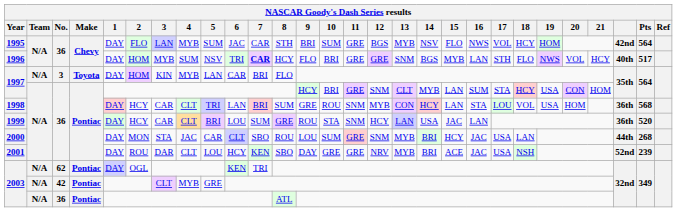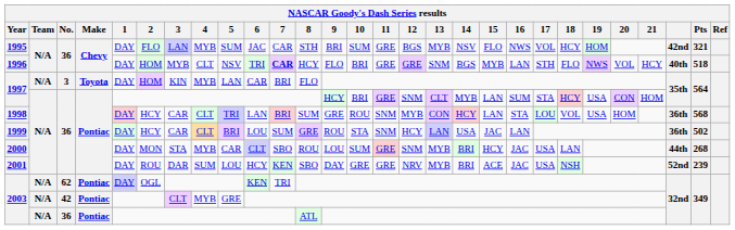1995 | Pts: 564 -> 321
1996 | 4: SUM -> CLT
1996 | Pts: 517 -> 518
1999 | Pts: 520 -> 502
2000 | 4: JAC -> MYB
2001 | 4: CLT -> SUM
